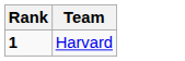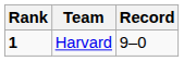+ column: Record | 9–0
